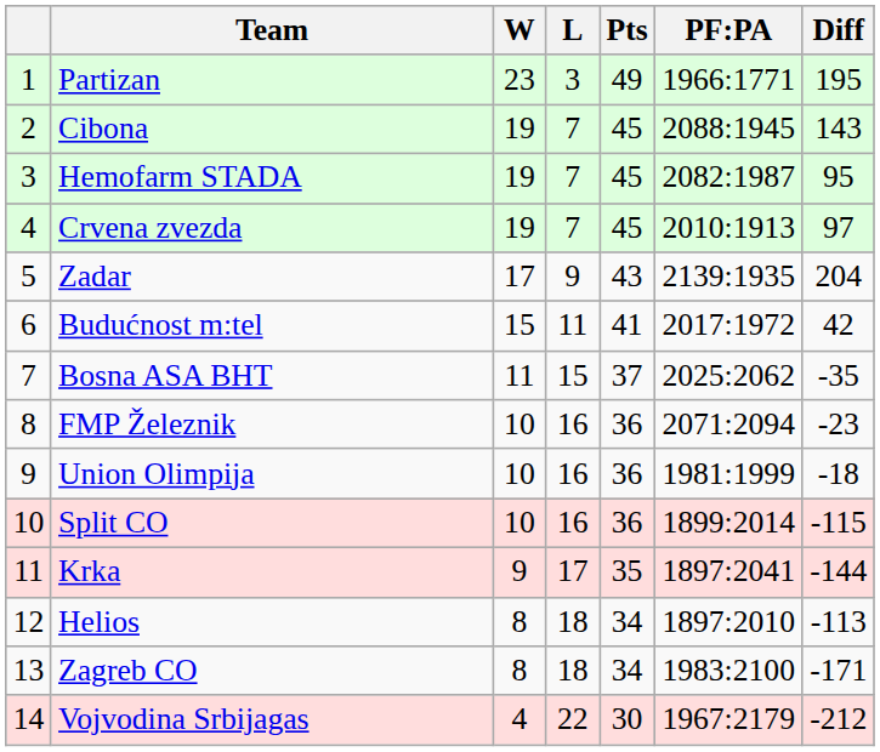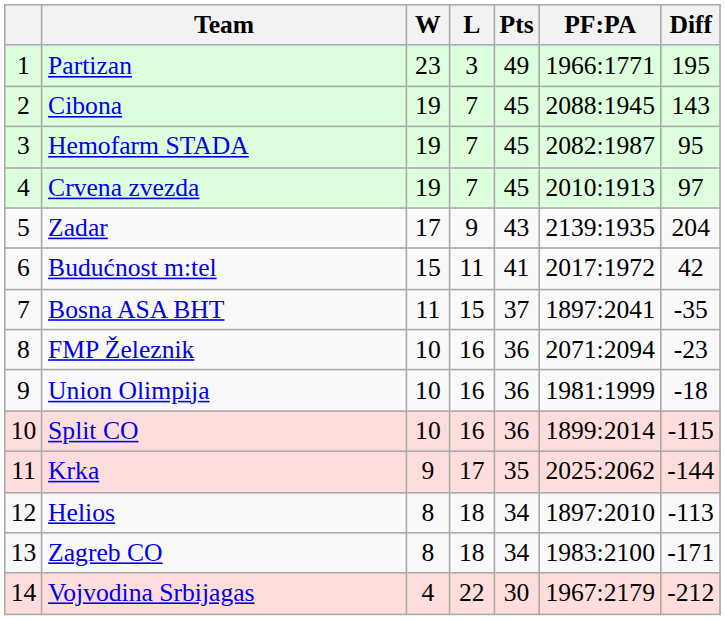Bosna ASA BHT | PF:PA: 2025:2062 -> 1897:2041
Krka | PF:PA: 1897:2041 -> 2025:2062
